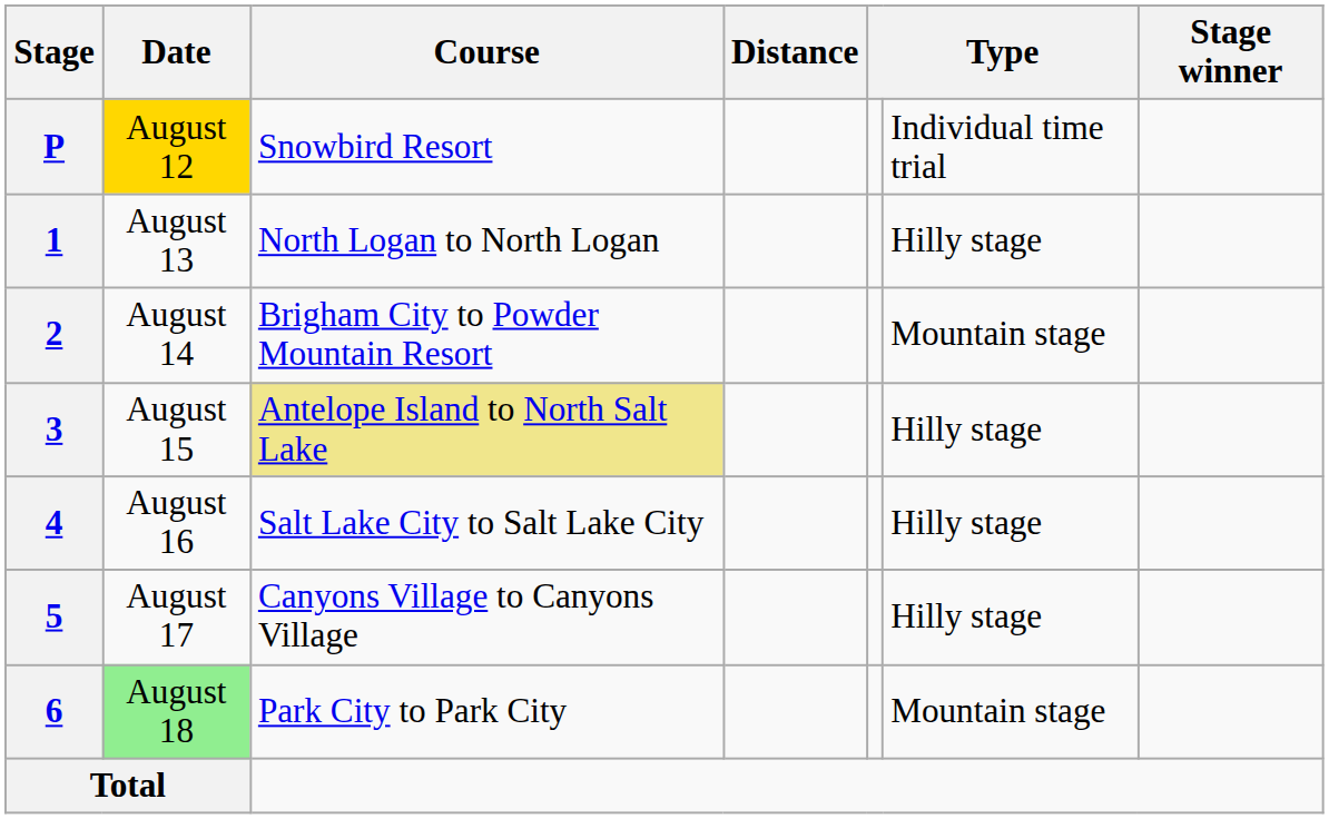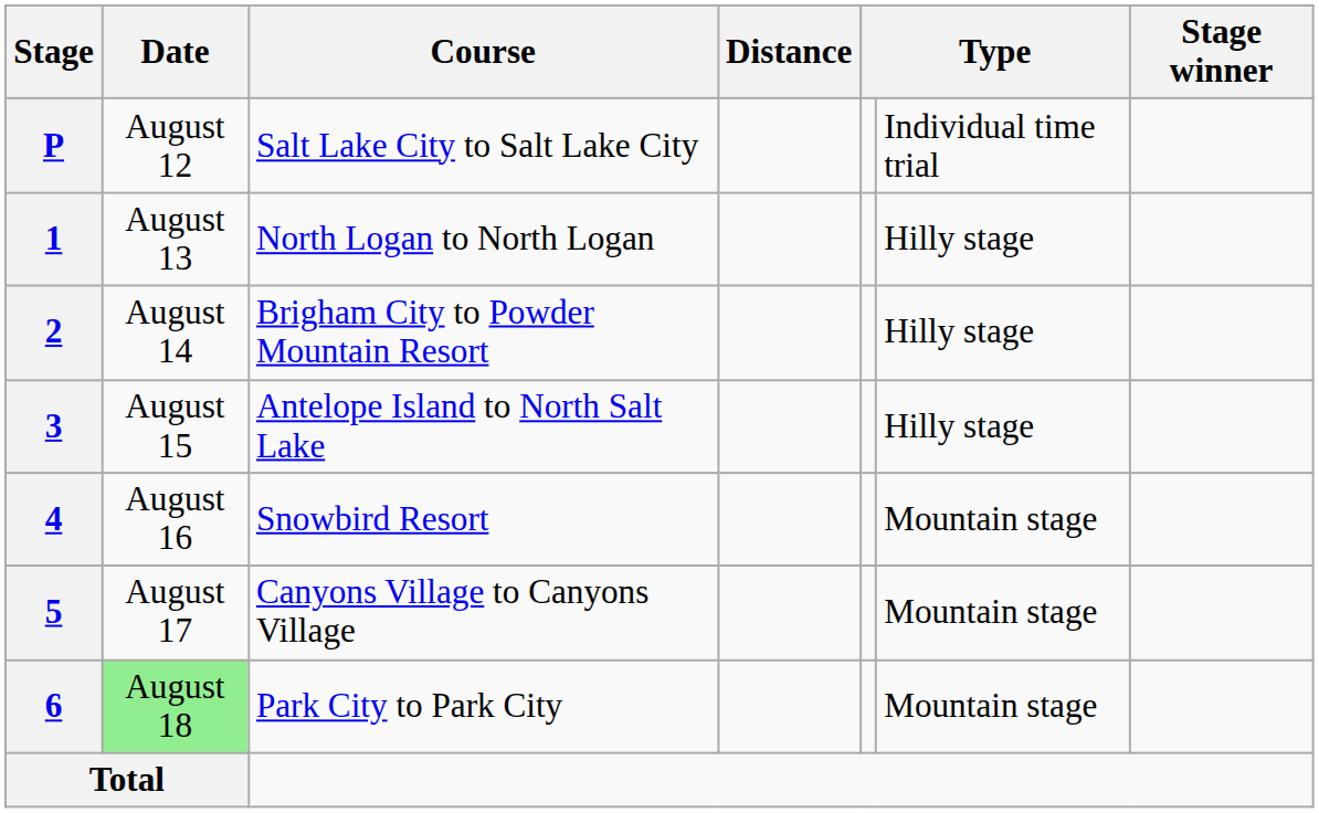P | Date: gold background -> no background
P | Course: Snowbird Resort -> Salt Lake City to Salt Lake City
2 | column 6: Mountain stage -> Hilly stage
3 | Course: khaki background -> no background
4 | Course: Salt Lake City to Salt Lake City -> Snowbird Resort
4 | column 6: Hilly stage -> Mountain stage
5 | column 6: Hilly stage -> Mountain stage
